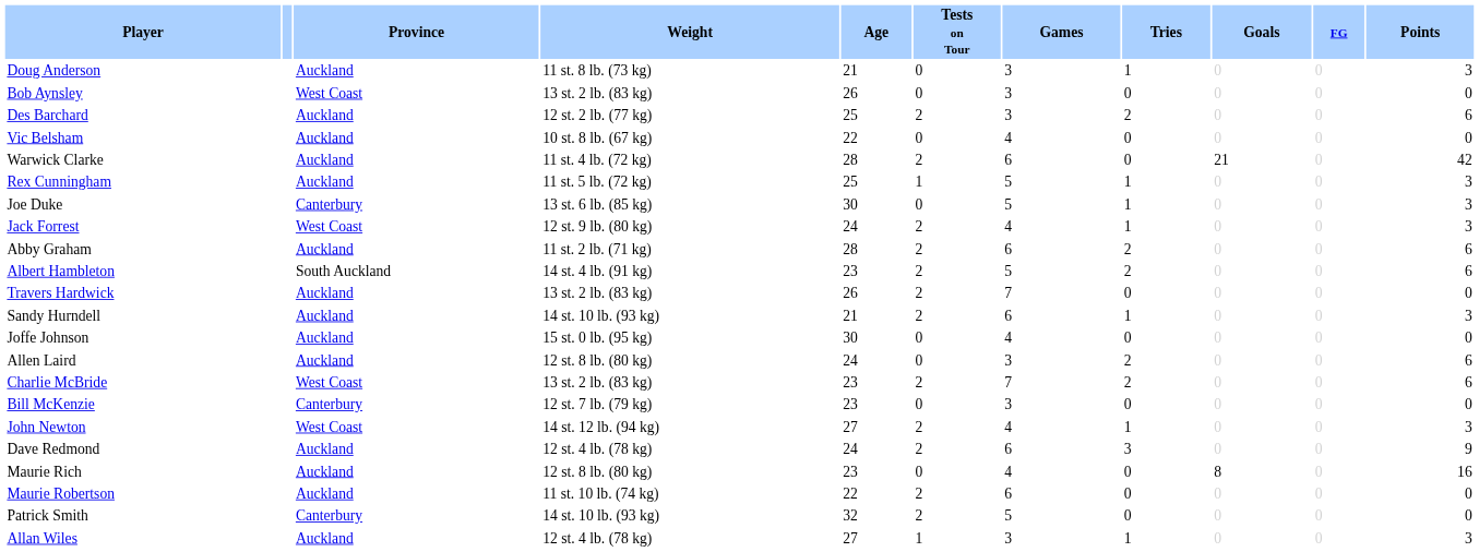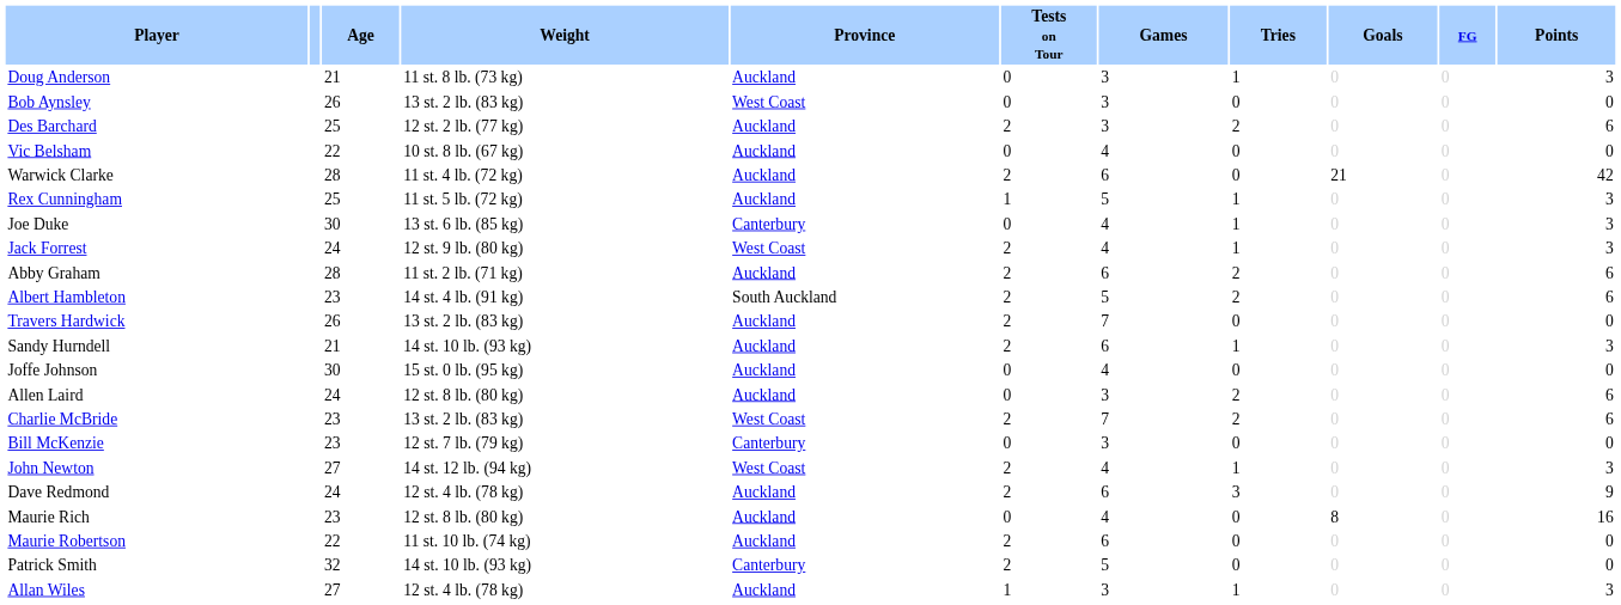columns swapped: Age <-> Province
Joe Duke | Games: 5 -> 4
